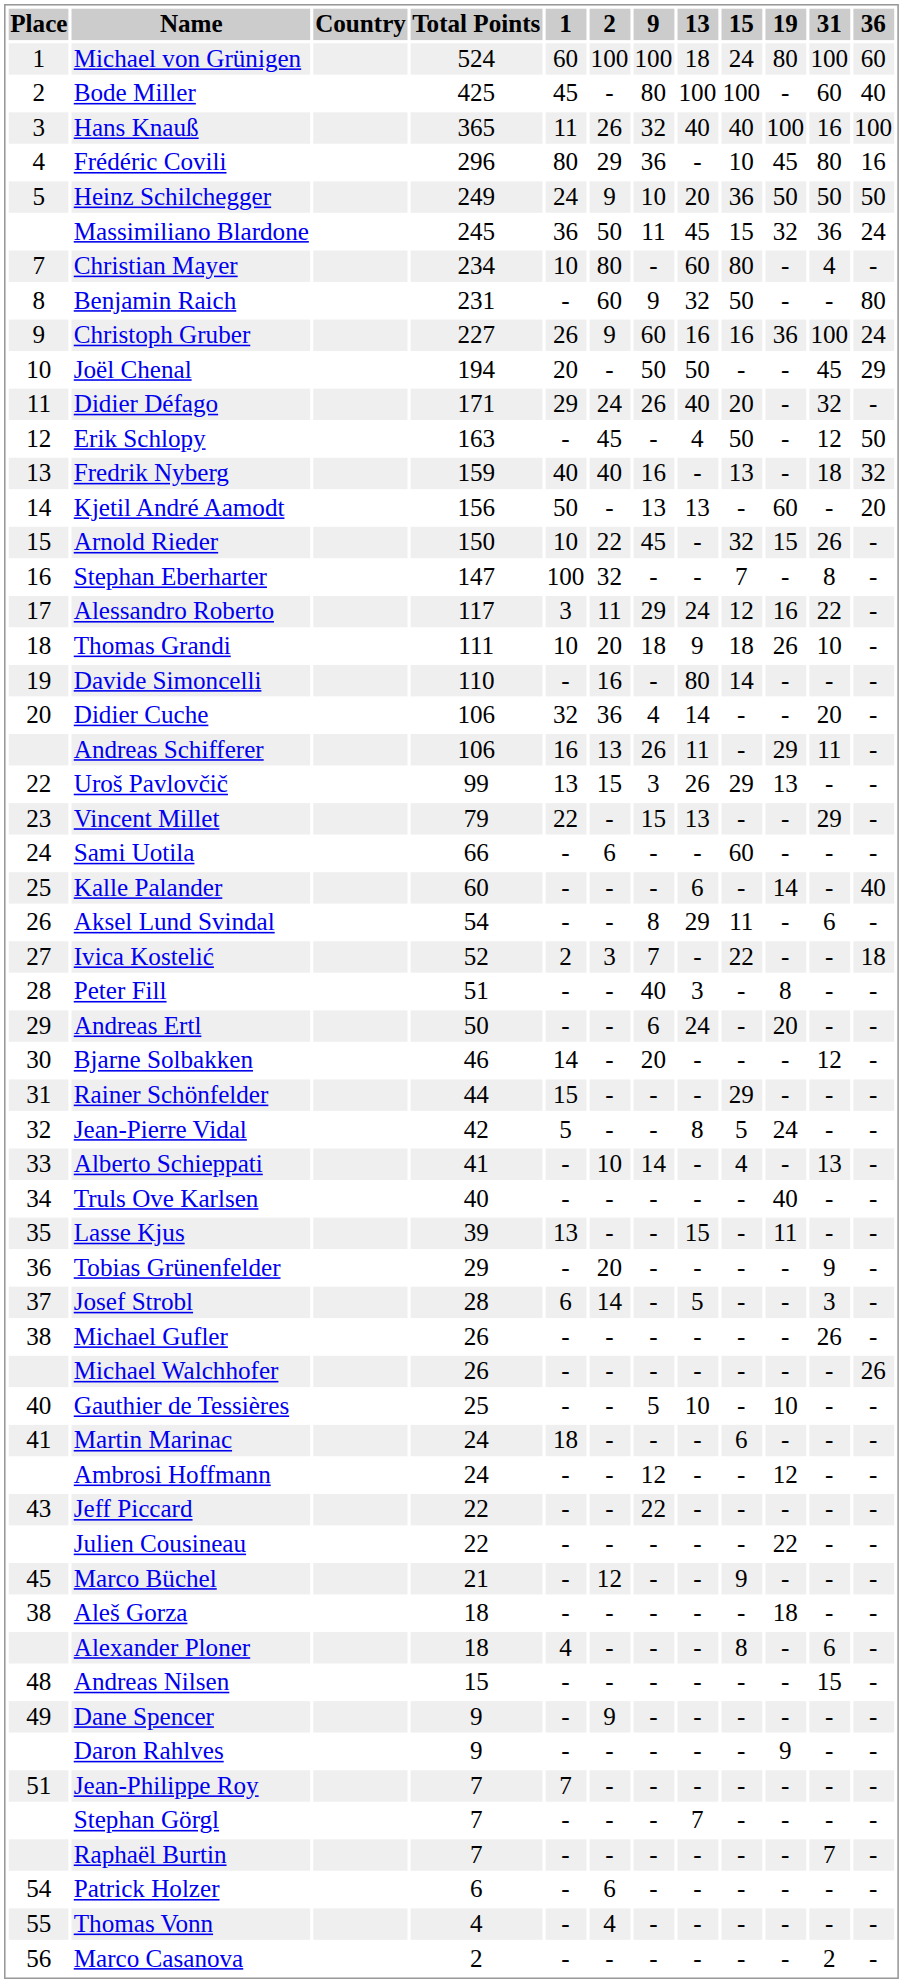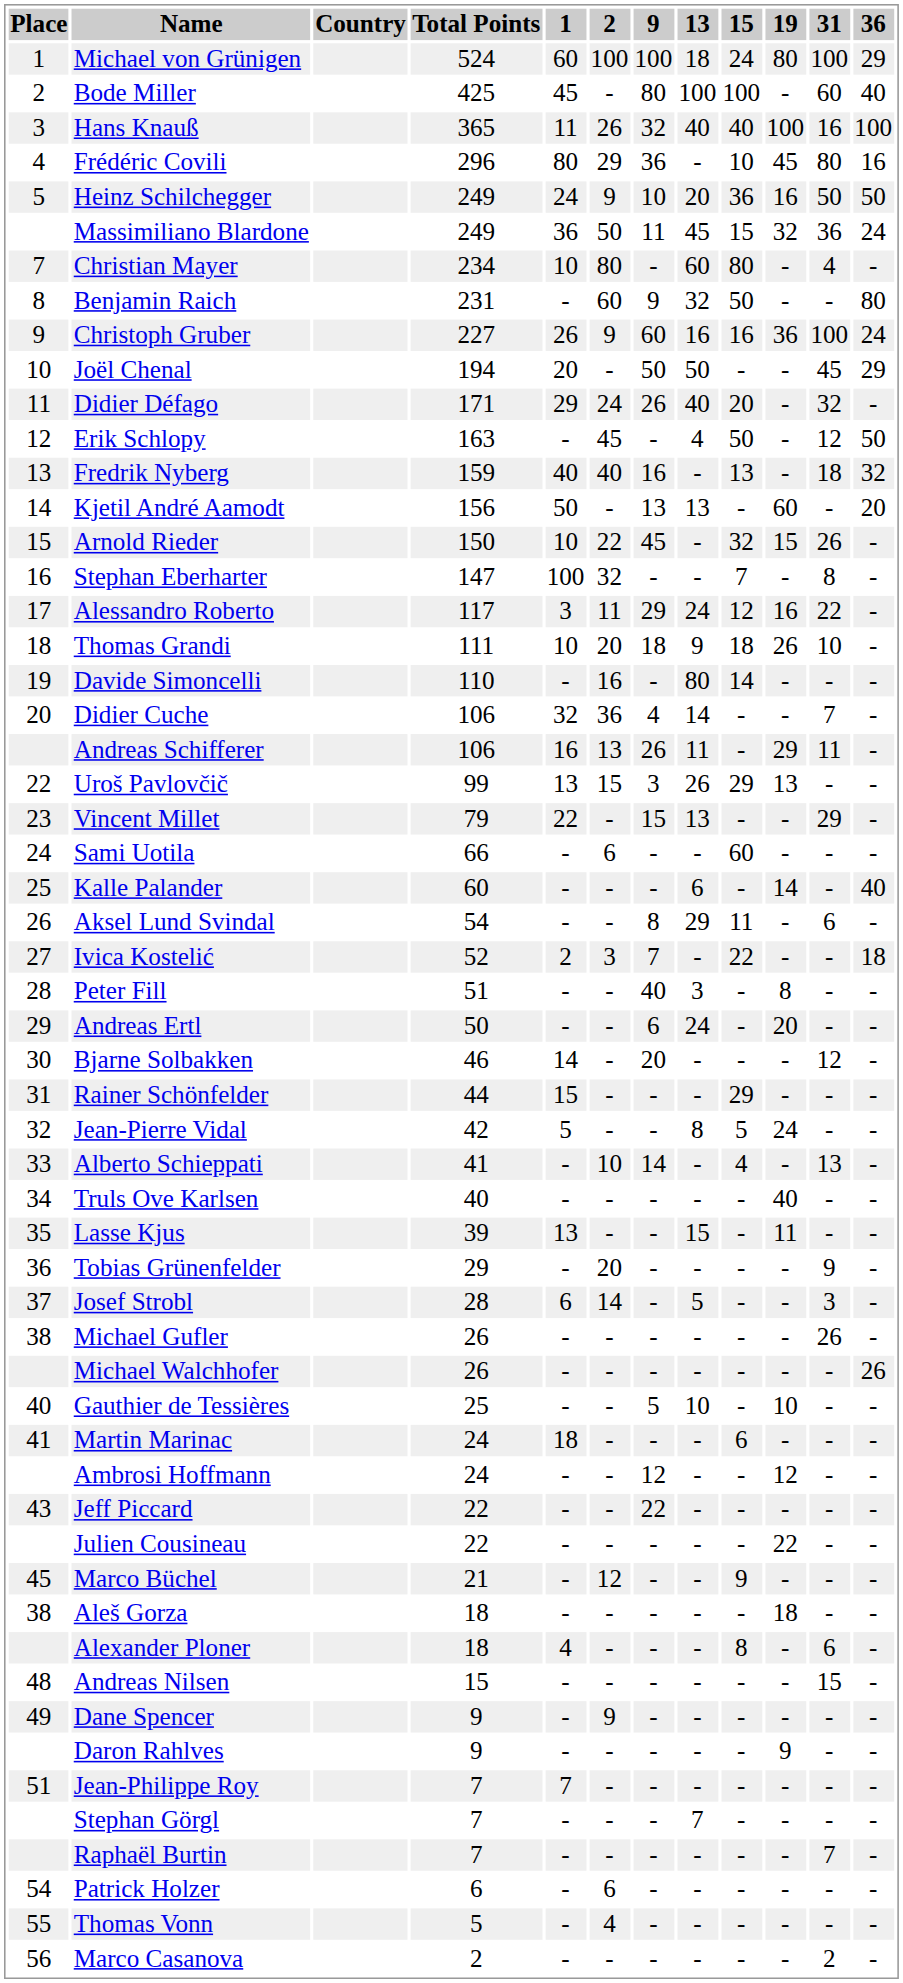Michael von Grünigen | 36: 60 -> 29
Heinz Schilchegger | 19: 50 -> 16
Massimiliano Blardone | Total Points: 245 -> 249
Didier Cuche | 31: 20 -> 7
Thomas Vonn | Total Points: 4 -> 5
